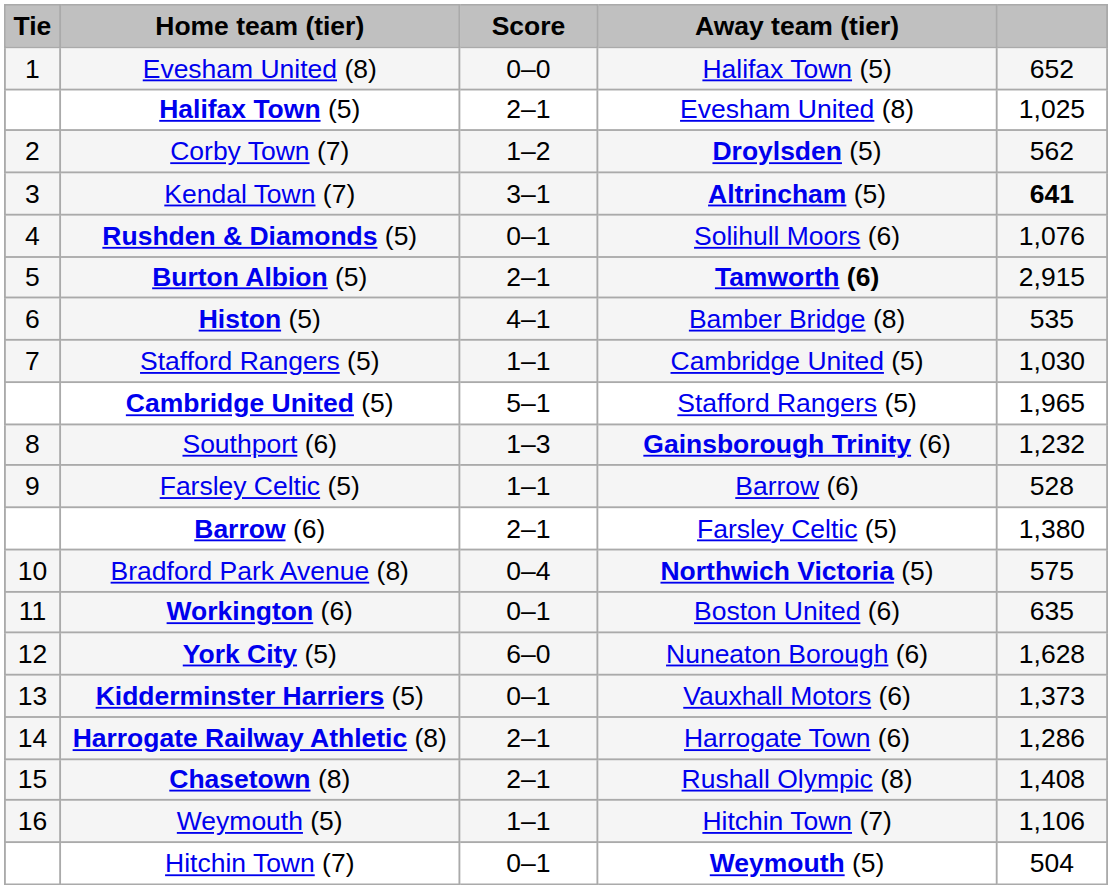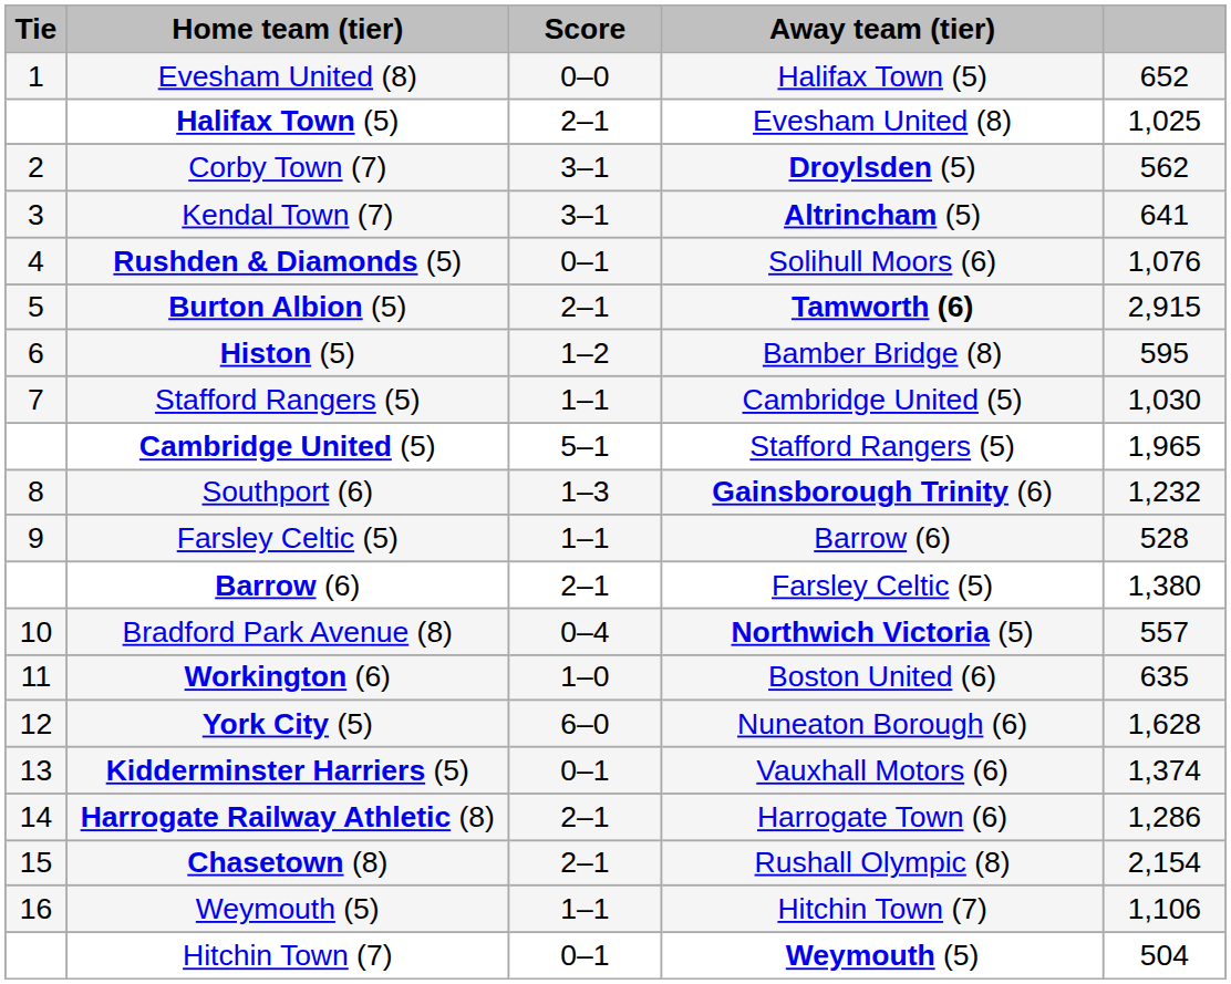Corby Town (7) | Score: 1–2 -> 3–1
Kendal Town (7) | column 5: bold -> normal
Histon (5) | Score: 4–1 -> 1–2
Histon (5) | column 5: 535 -> 595
Bradford Park Avenue (8) | column 5: 575 -> 557
Workington (6) | Score: 0–1 -> 1–0
Kidderminster Harriers (5) | column 5: 1,373 -> 1,374
Chasetown (8) | column 5: 1,408 -> 2,154
